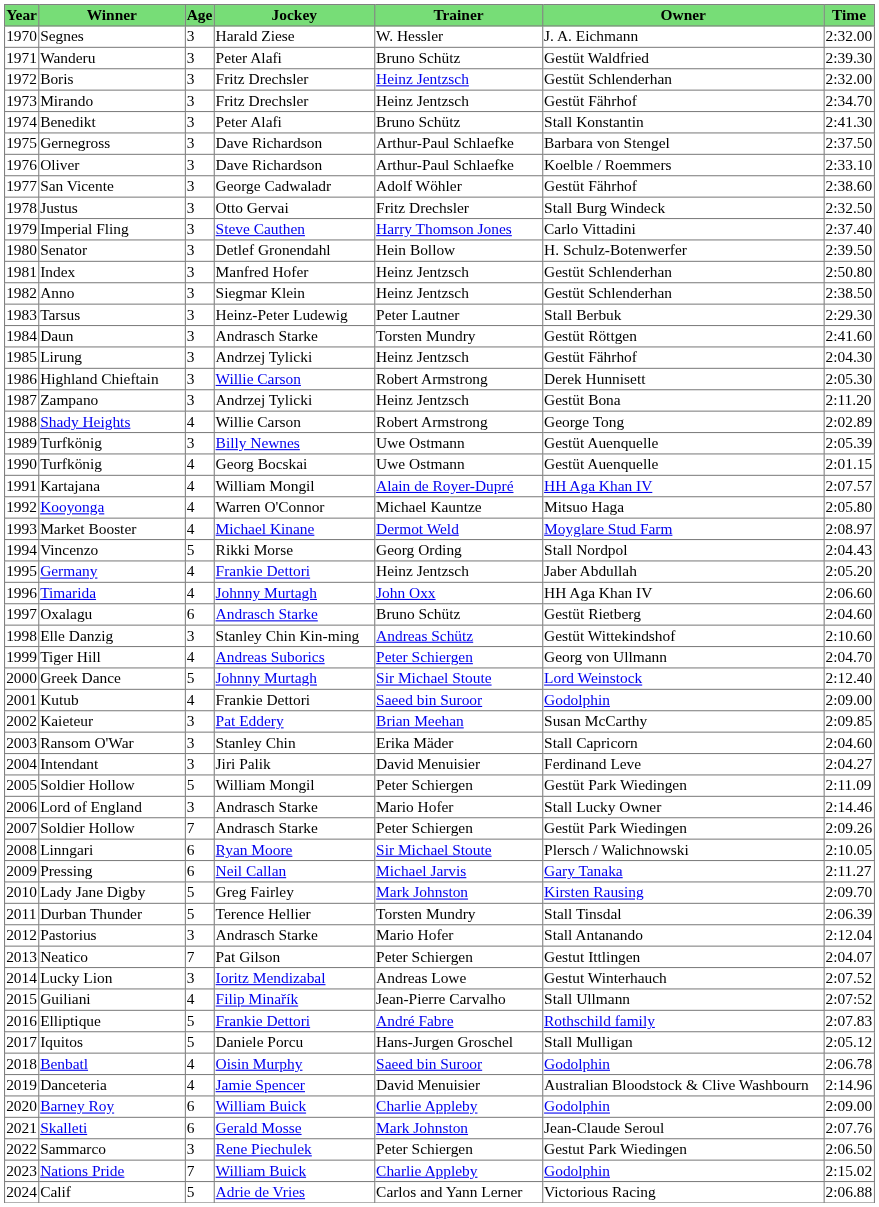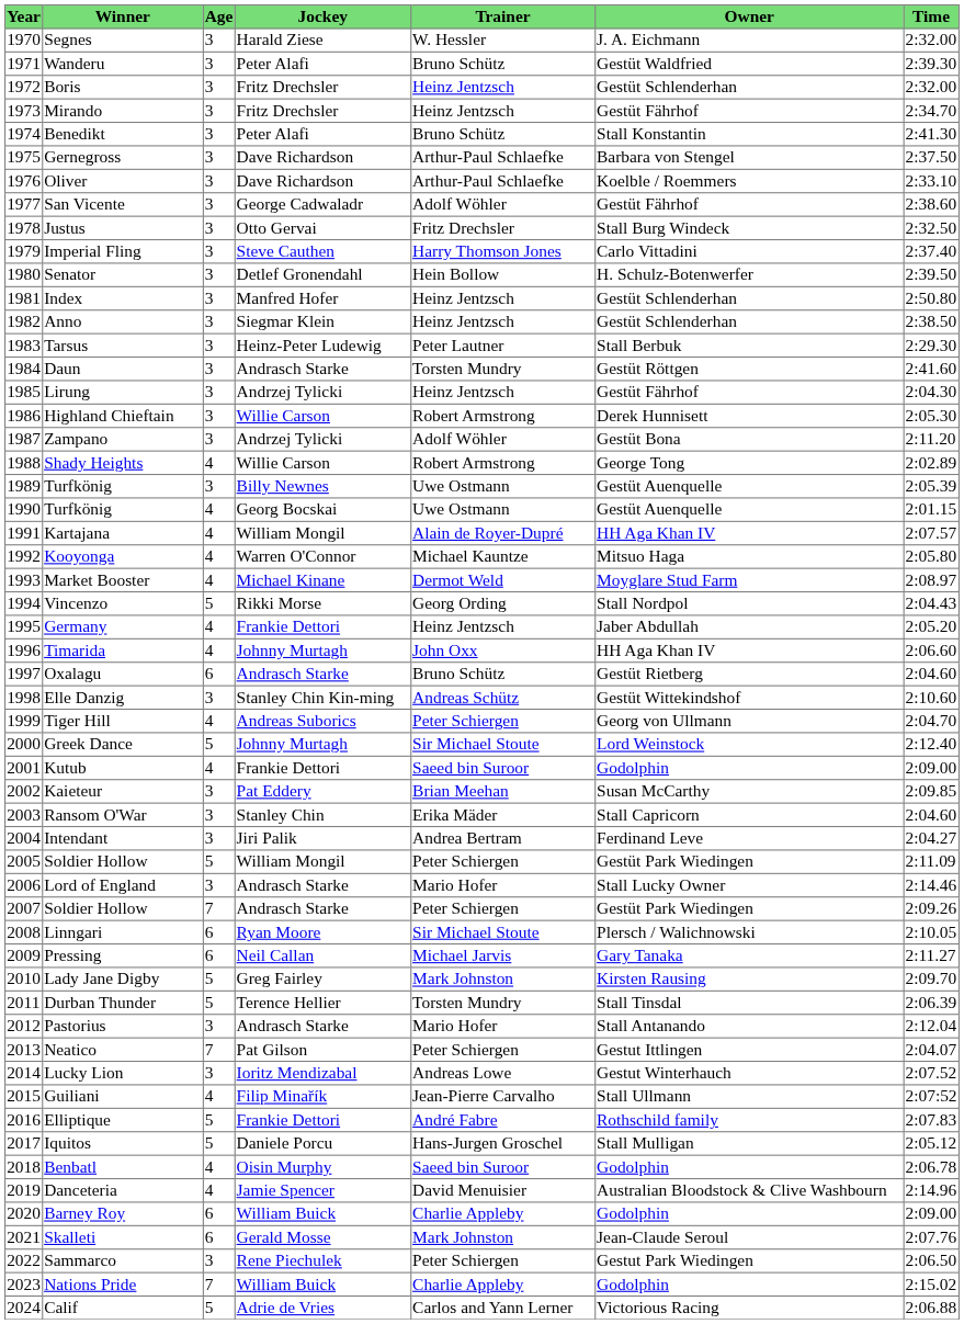Zampano | Trainer: Heinz Jentzsch -> Adolf Wöhler
Intendant | Trainer: David Menuisier -> Andrea Bertram
